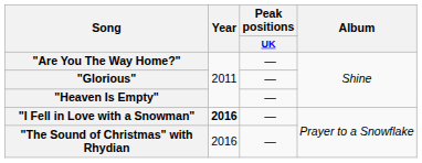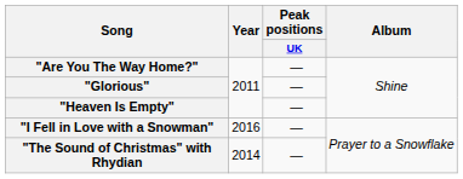"I Fell in Love with a Snowman" | Year: bold -> normal
"The Sound of Christmas" with Rhydian | Year: 2016 -> 2014
